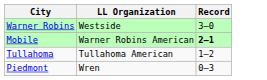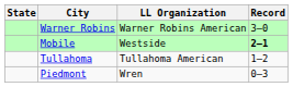+ column: State
Warner Robins | LL Organization: Westside -> Warner Robins American
Mobile | LL Organization: Warner Robins American -> Westside
